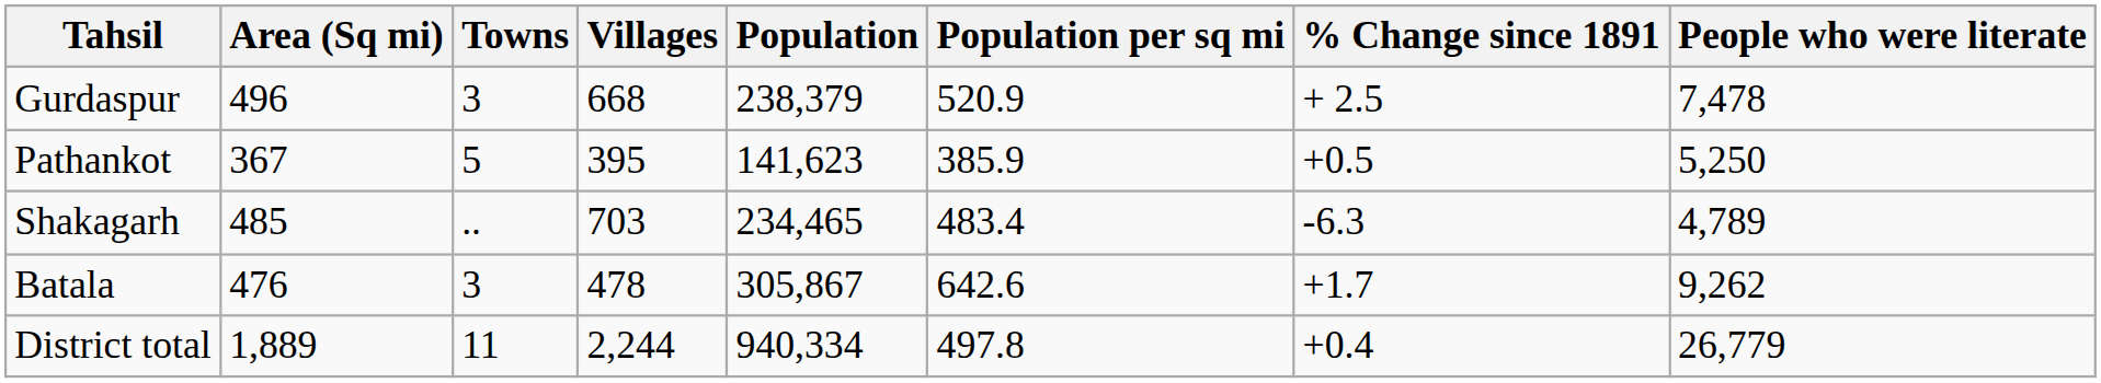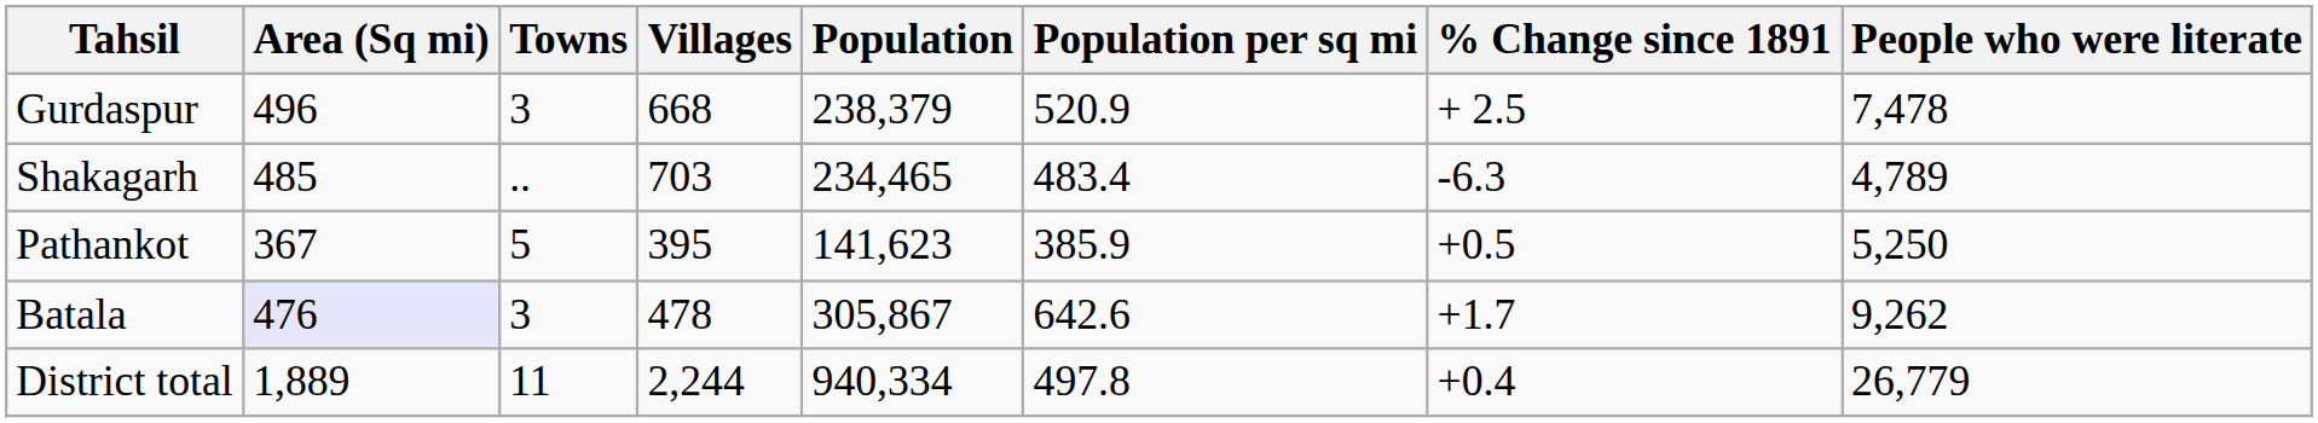rows swapped: Shakagarh <-> Pathankot
Batala | Area (Sq mi): no background -> lavender background
